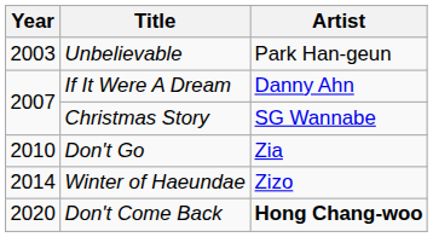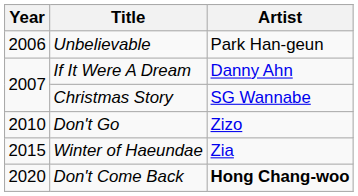Unbelievable | Year: 2003 -> 2006
Don't Go | Artist: Zia -> Zizo
Winter of Haeundae | Year: 2014 -> 2015
Winter of Haeundae | Artist: Zizo -> Zia
